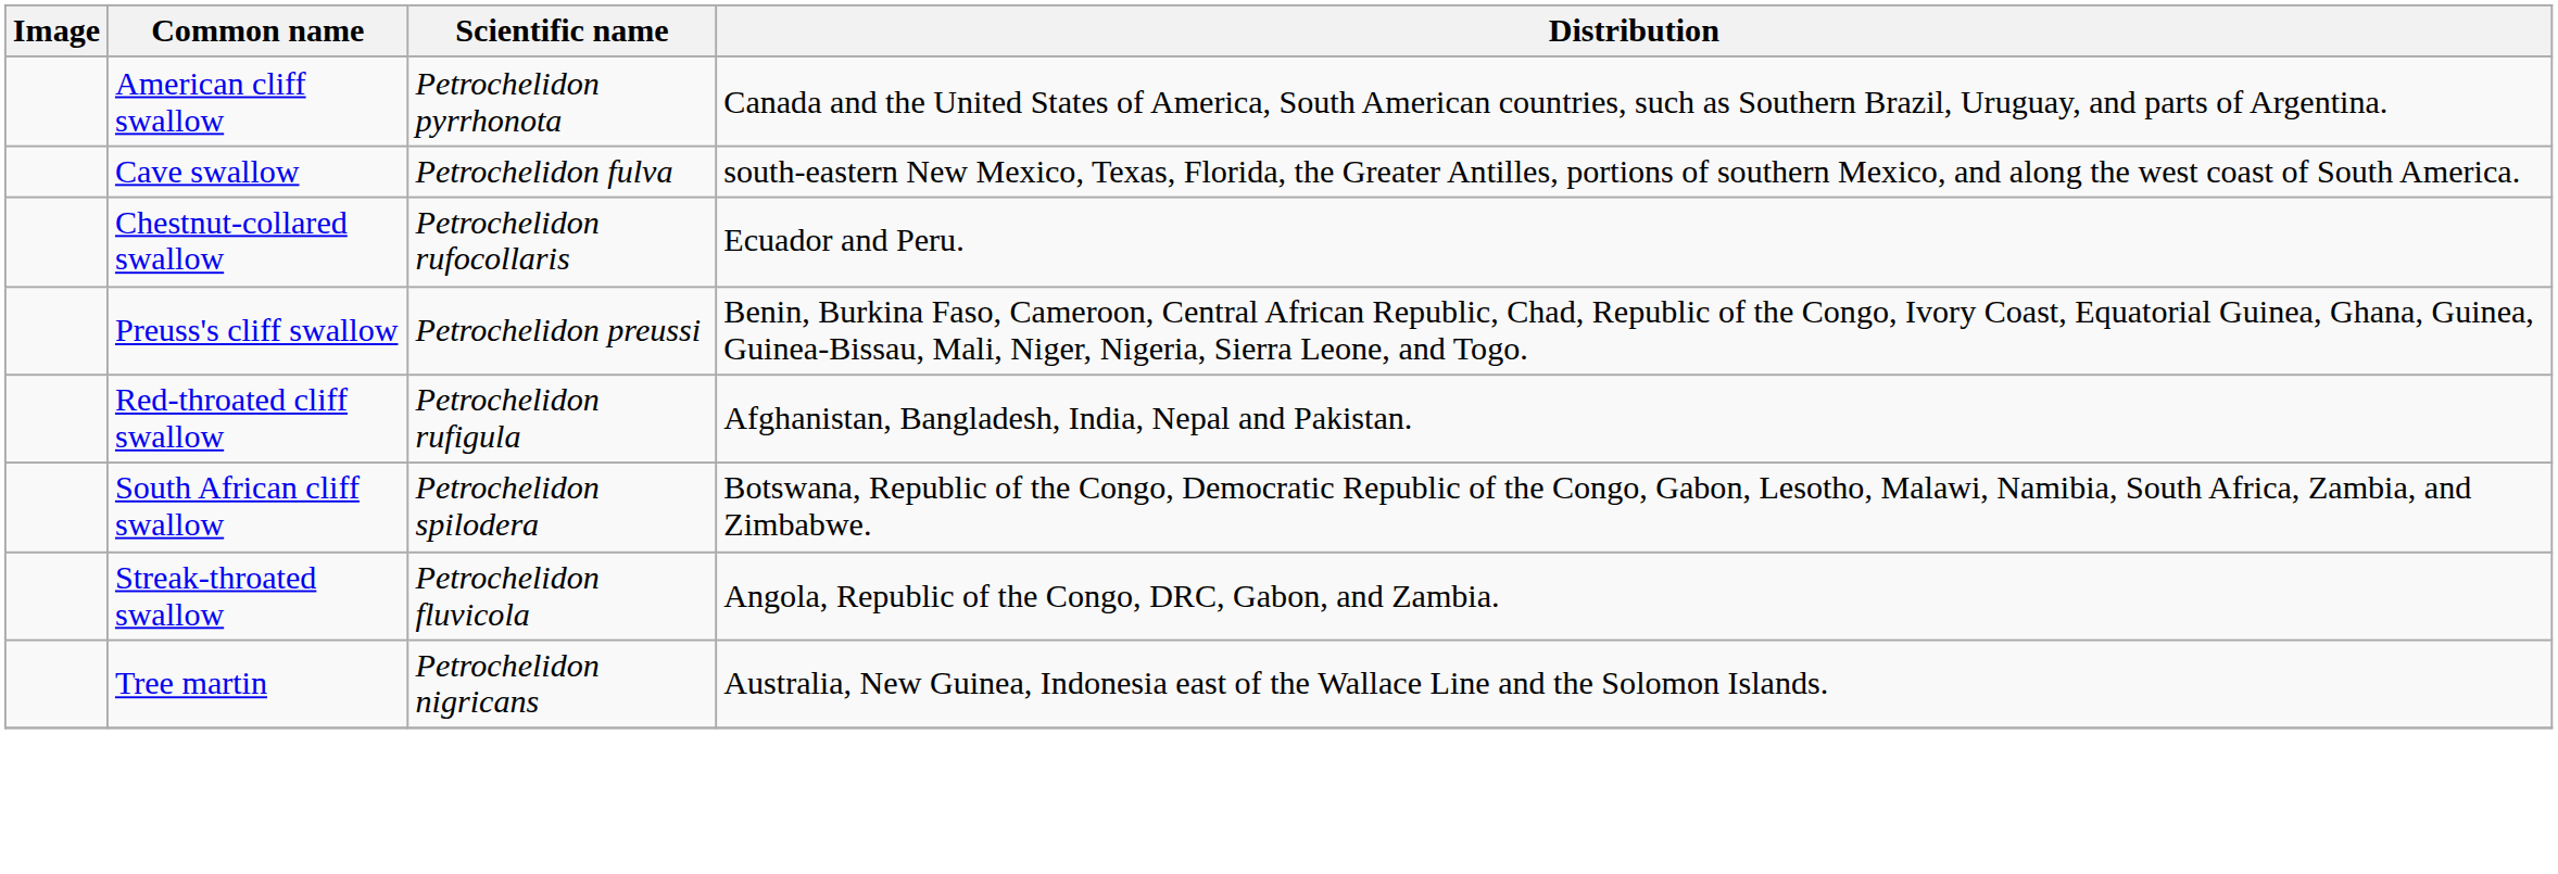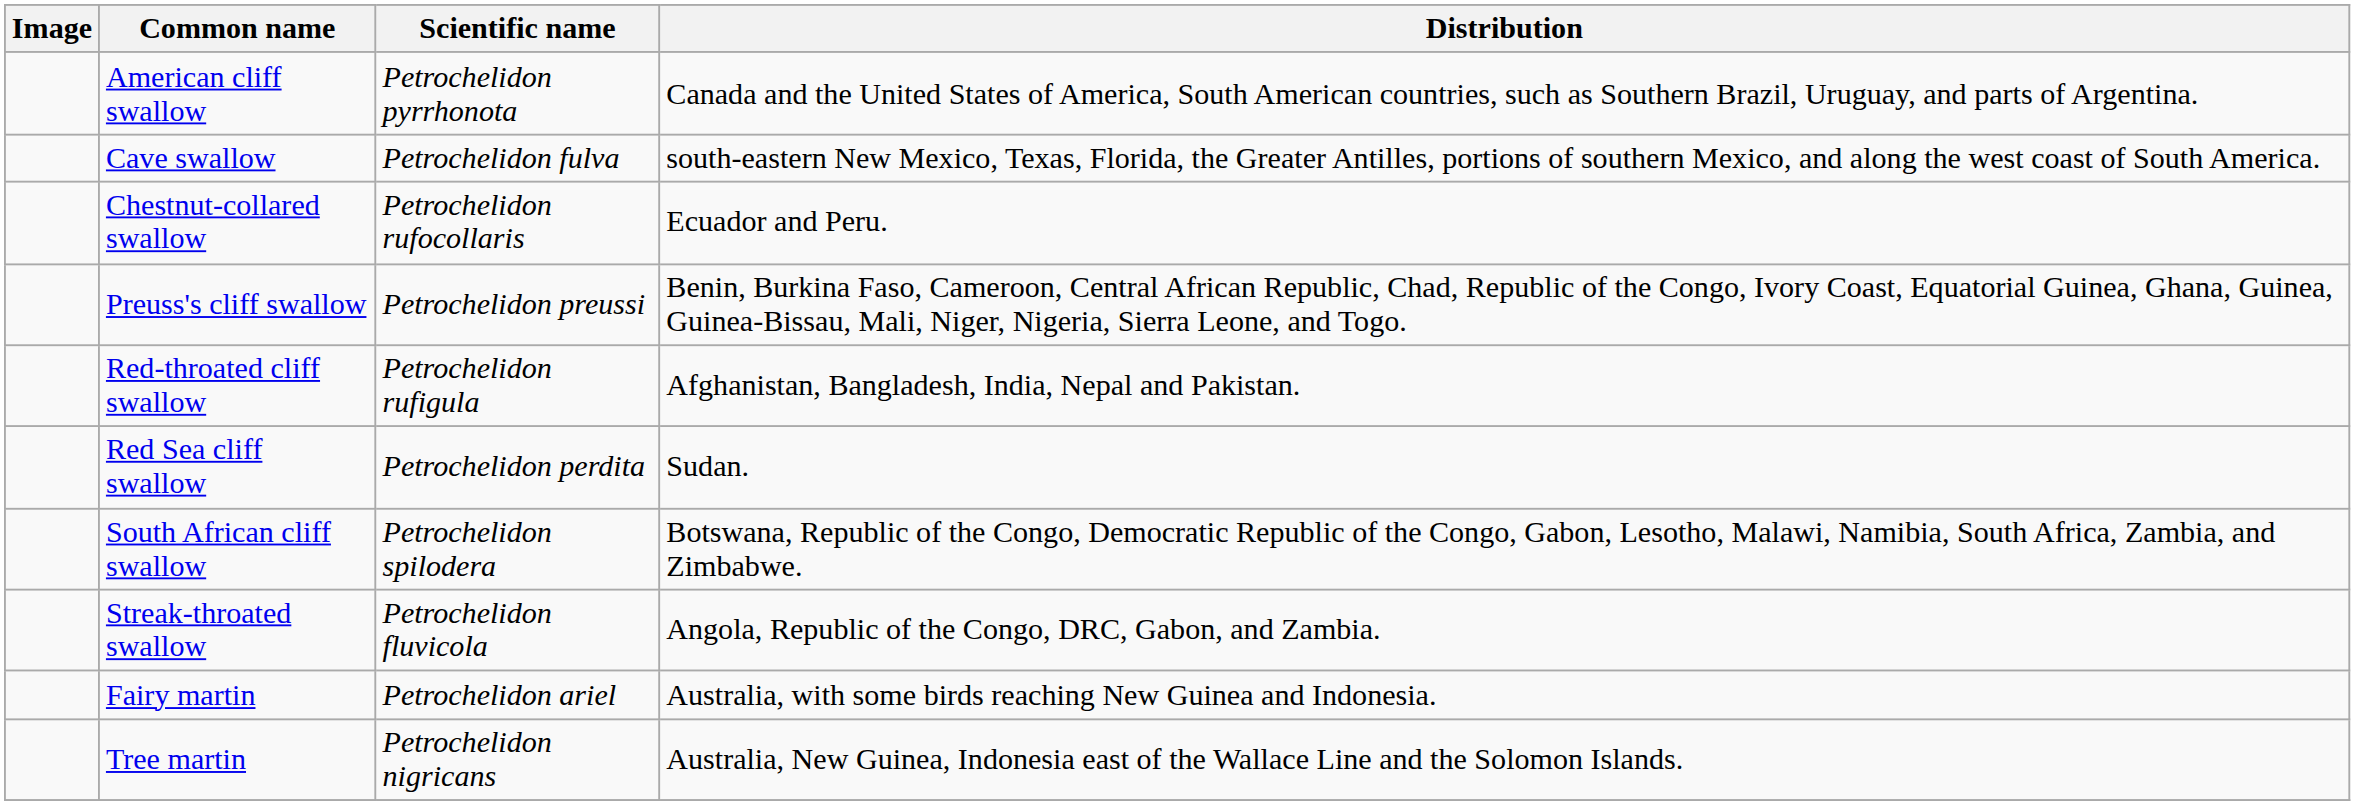+ row: Red Sea cliff swallow | Petrochelidon perdita | Sudan.
+ row: Fairy martin | Petrochelidon ariel | Australia, with some birds reaching New Guinea and Indonesia.
